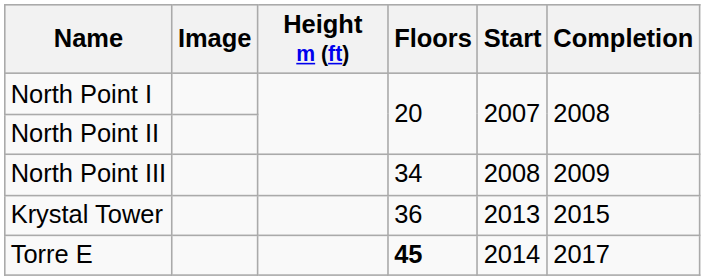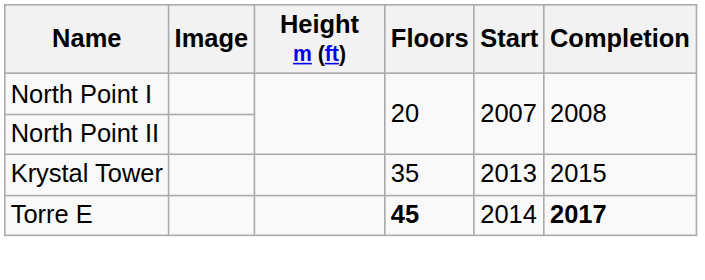- row: North Point III | 34 | 2008 | 2009
Krystal Tower | Floors: 36 -> 35
Torre E | Completion: normal -> bold
